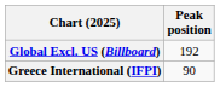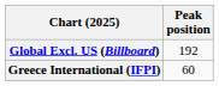Greece International (IFPI) | Peak position: 90 -> 60
